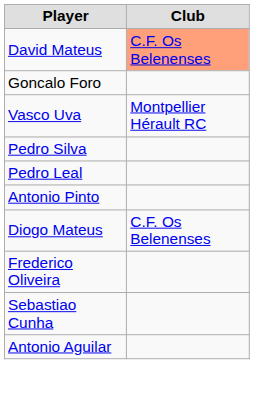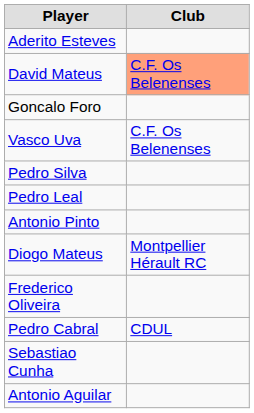+ row: Aderito Esteves
Vasco Uva | Club: Montpellier Hérault RC -> C.F. Os Belenenses
Diogo Mateus | Club: C.F. Os Belenenses -> Montpellier Hérault RC
+ row: Pedro Cabral | CDUL
